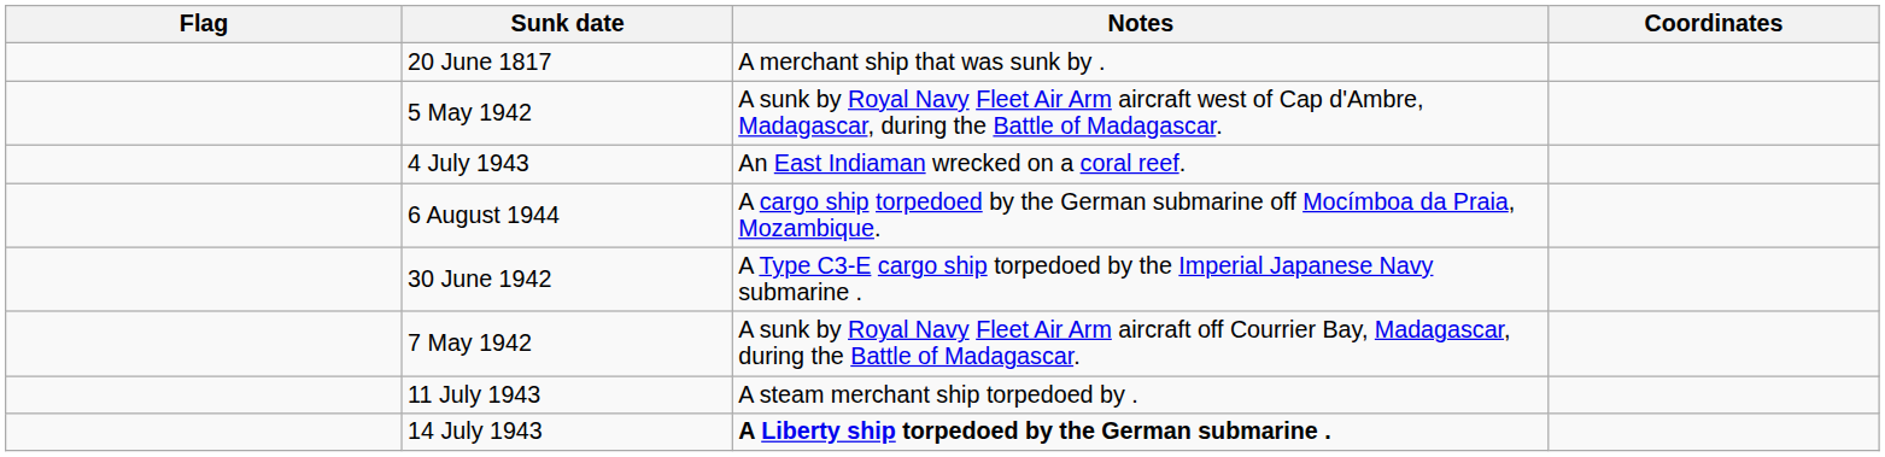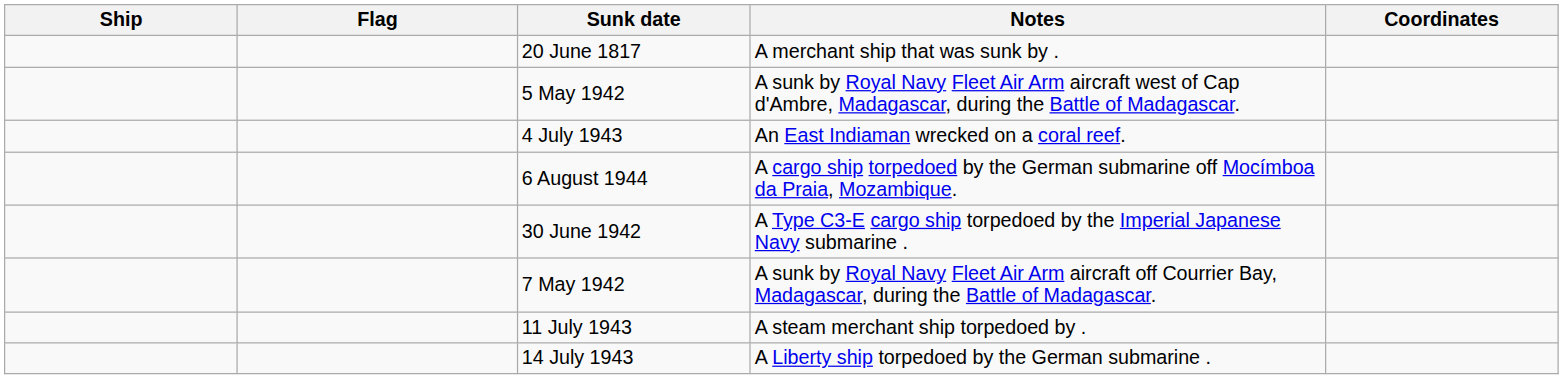+ column: Ship
14 July 1943 | Notes: bold -> normal
